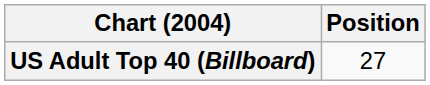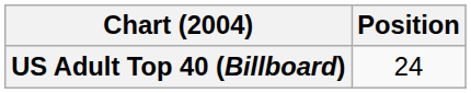US Adult Top 40 (Billboard) | Position: 27 -> 24
